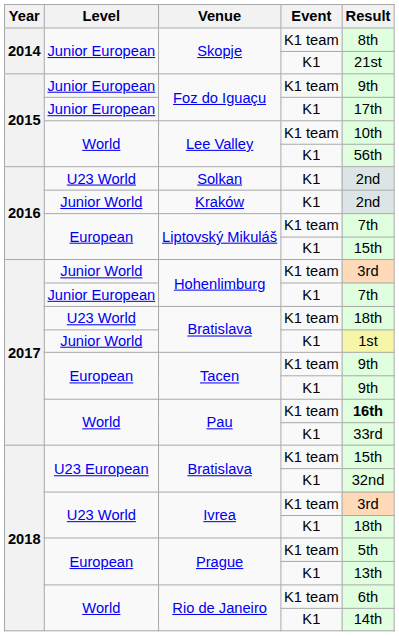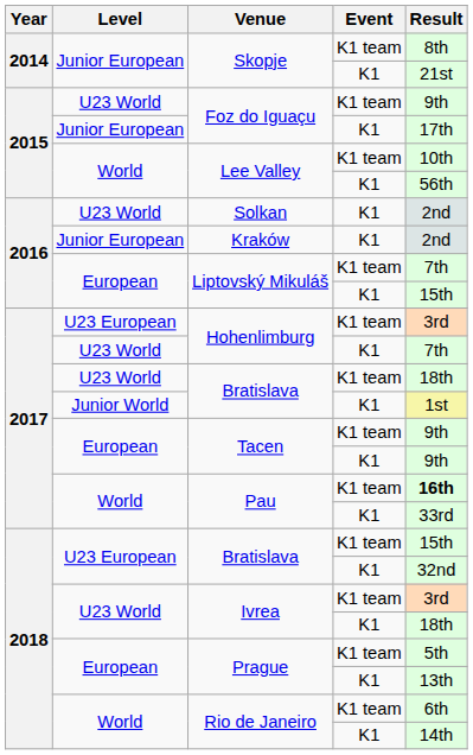Foz do Iguaçu / K1 team | Level: Junior European -> U23 World
Kraków | Level: Junior World -> Junior European
Hohenlimburg / K1 team | Level: Junior World -> U23 European
Hohenlimburg / K1 | Level: Junior European -> U23 World
